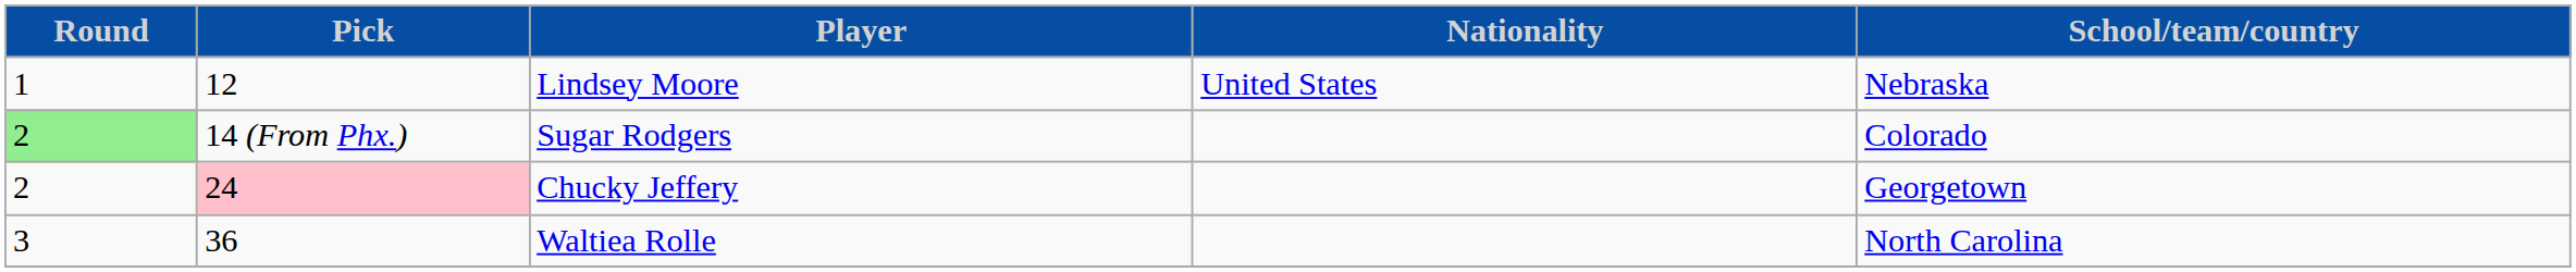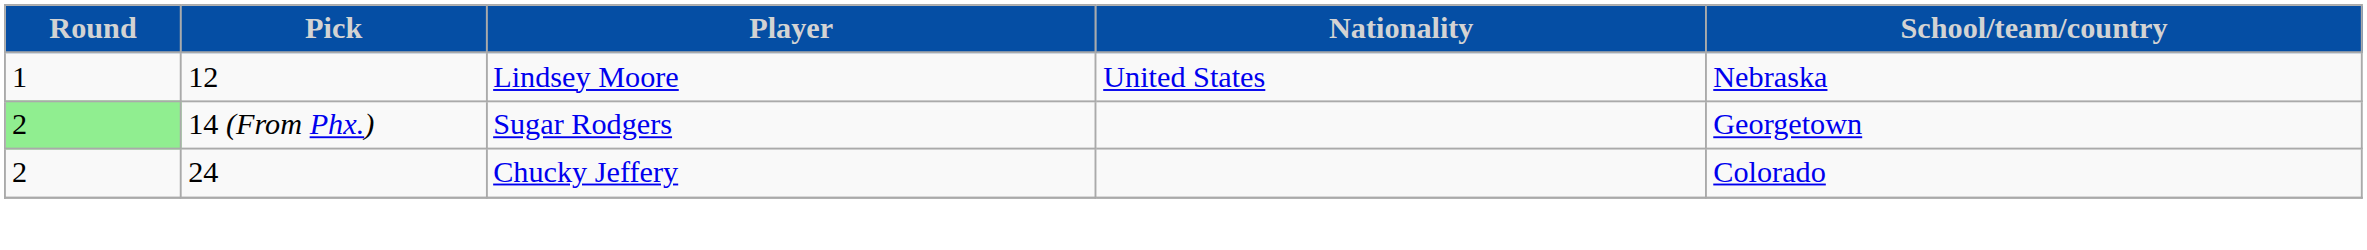Sugar Rodgers | School/team/country: Colorado -> Georgetown
Chucky Jeffery | Pick: pink background -> no background
Chucky Jeffery | School/team/country: Georgetown -> Colorado
- row: 3 | 36 | Waltiea Rolle | North Carolina
